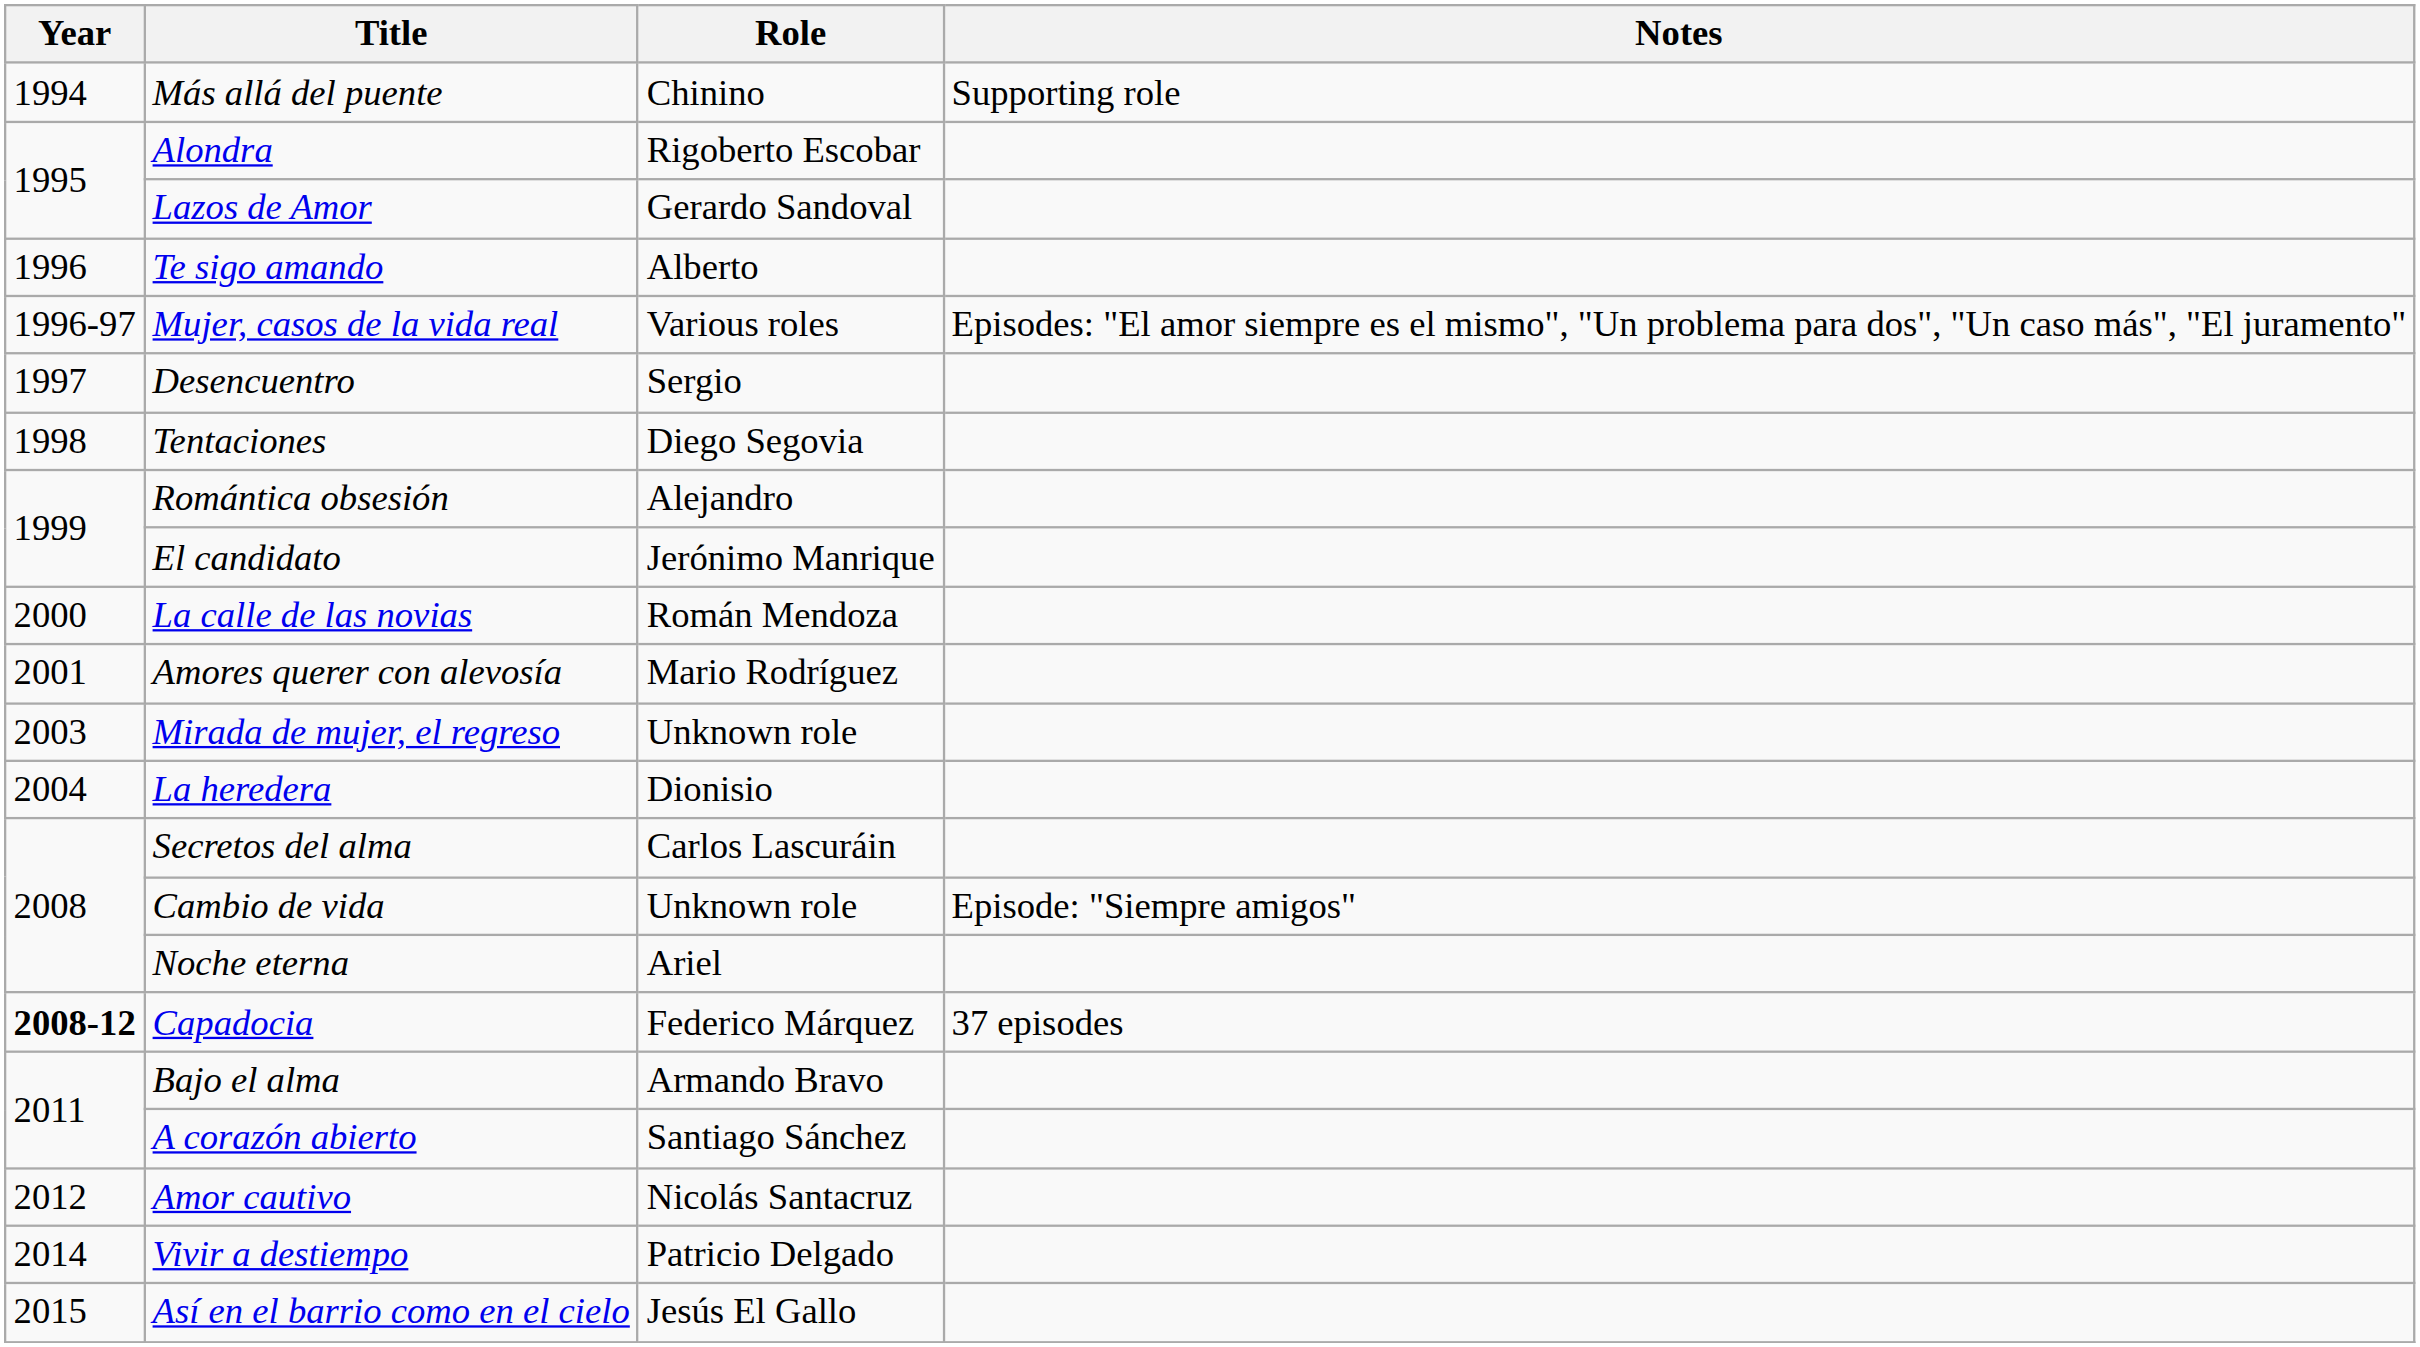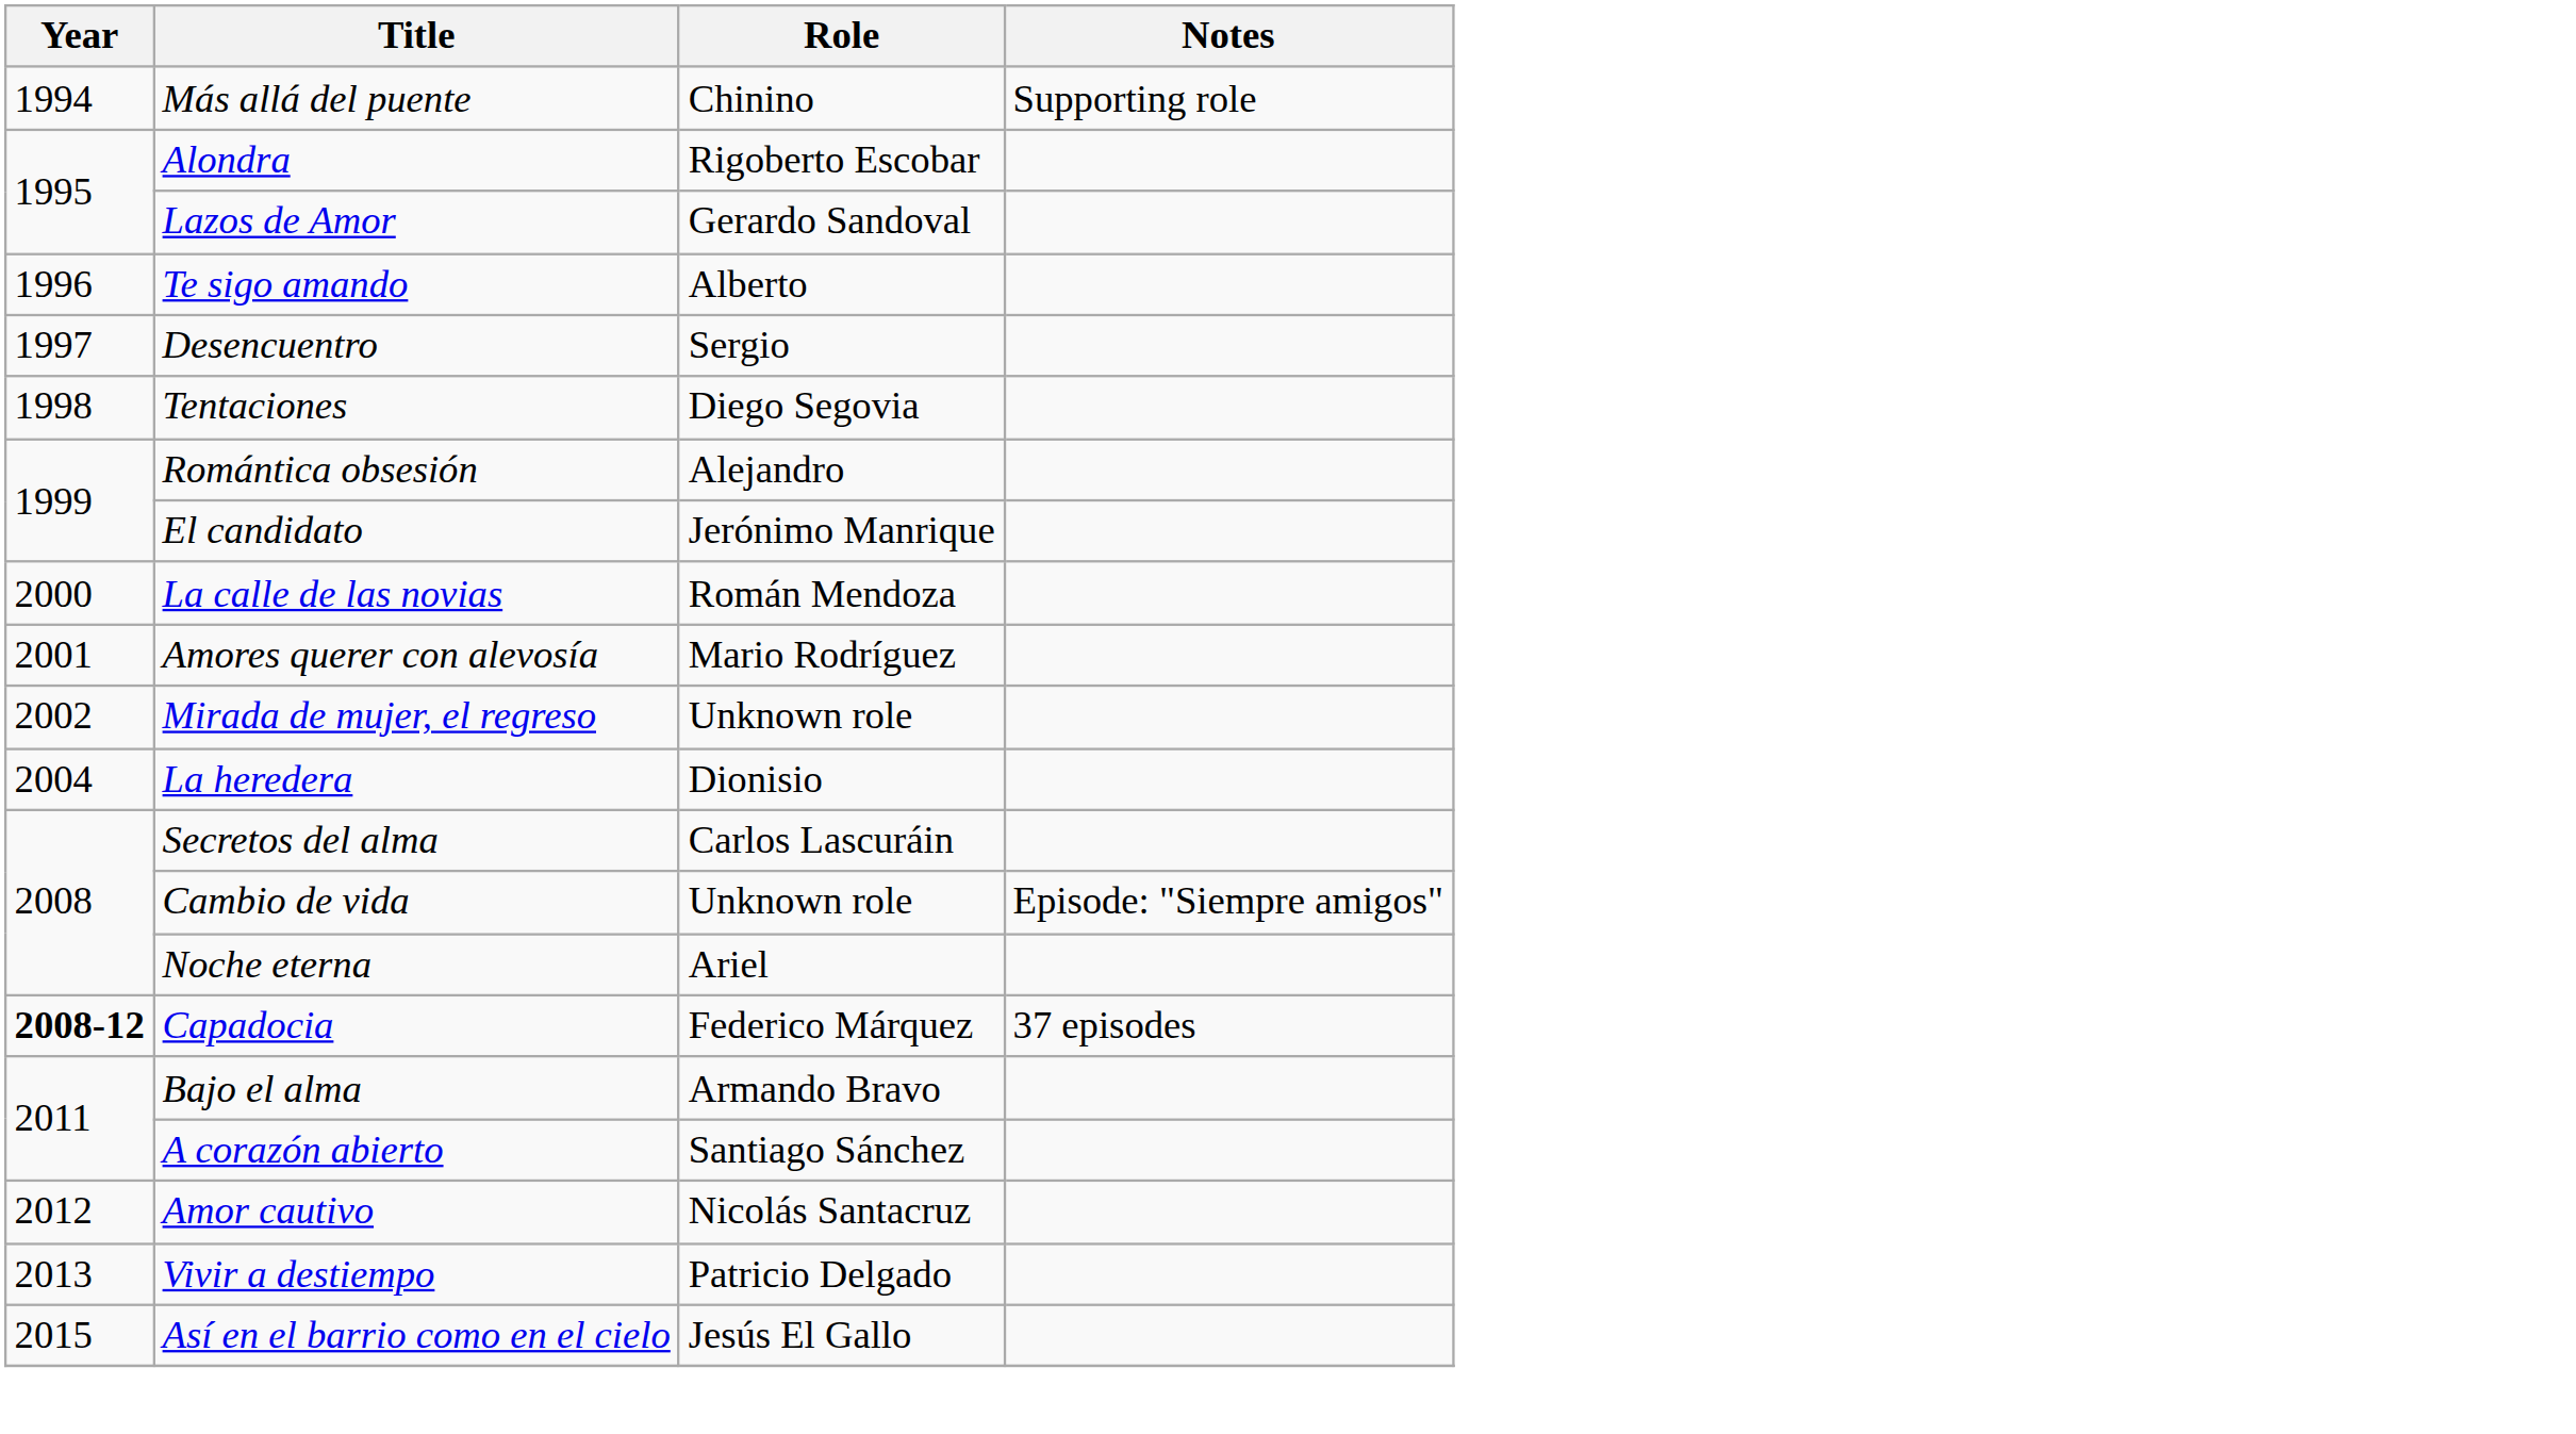- row: 1996-97 | Mujer, casos de la vida real | Various roles | Episodes: "El amor siempre es el mismo", "Un problema para dos", "Un caso más", "El juramento"
Mirada de mujer, el regreso | Year: 2003 -> 2002
Vivir a destiempo | Year: 2014 -> 2013
